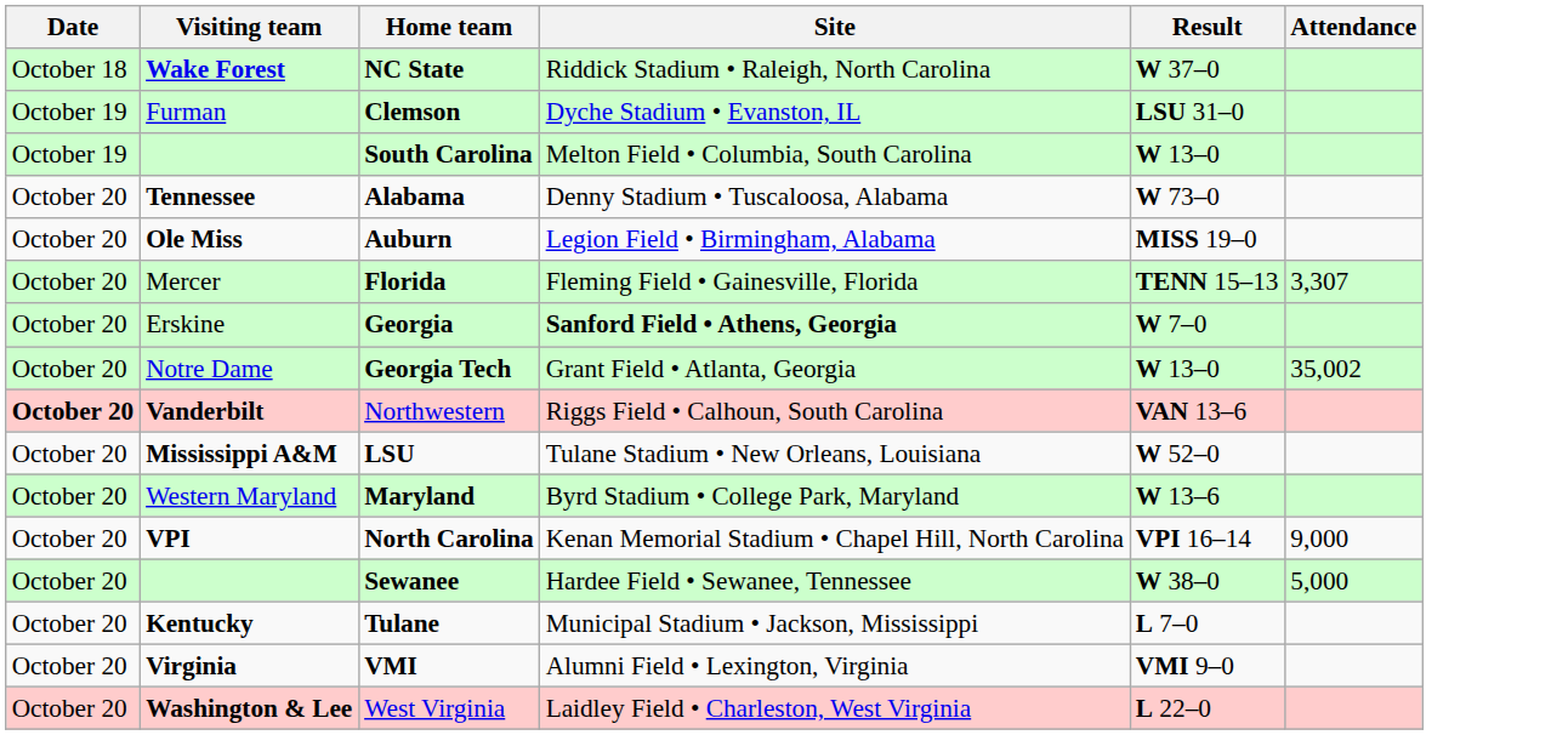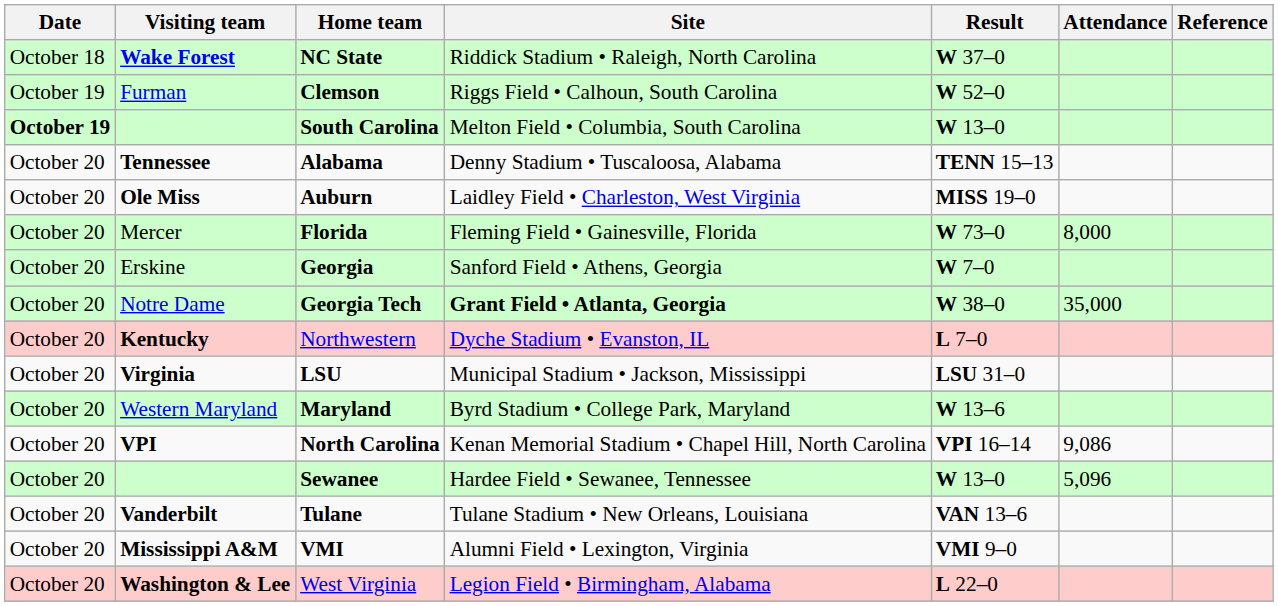+ column: Reference
Clemson | Site: Dyche Stadium • Evanston, IL -> Riggs Field • Calhoun, South Carolina
Clemson | Result: LSU 31–0 -> W 52–0
South Carolina | Date: normal -> bold
Alabama | Result: W 73–0 -> TENN 15–13
Auburn | Site: Legion Field • Birmingham, Alabama -> Laidley Field • Charleston, West Virginia
Florida | Result: TENN 15–13 -> W 73–0
Florida | Attendance: 3,307 -> 8,000
Georgia | Site: bold -> normal
Georgia Tech | Site: normal -> bold
Georgia Tech | Result: W 13–0 -> W 38–0
Georgia Tech | Attendance: 35,002 -> 35,000
Northwestern | Date: bold -> normal
Northwestern | Visiting team: Vanderbilt -> Kentucky
Northwestern | Site: Riggs Field • Calhoun, South Carolina -> Dyche Stadium • Evanston, IL
Northwestern | Result: VAN 13–6 -> L 7–0
LSU | Visiting team: Mississippi A&M -> Virginia
LSU | Site: Tulane Stadium • New Orleans, Louisiana -> Municipal Stadium • Jackson, Mississippi
LSU | Result: W 52–0 -> LSU 31–0
North Carolina | Attendance: 9,000 -> 9,086
Sewanee | Result: W 38–0 -> W 13–0
Sewanee | Attendance: 5,000 -> 5,096
Tulane | Visiting team: Kentucky -> Vanderbilt
Tulane | Site: Municipal Stadium • Jackson, Mississippi -> Tulane Stadium • New Orleans, Louisiana
Tulane | Result: L 7–0 -> VAN 13–6
VMI | Visiting team: Virginia -> Mississippi A&M
West Virginia | Site: Laidley Field • Charleston, West Virginia -> Legion Field • Birmingham, Alabama
